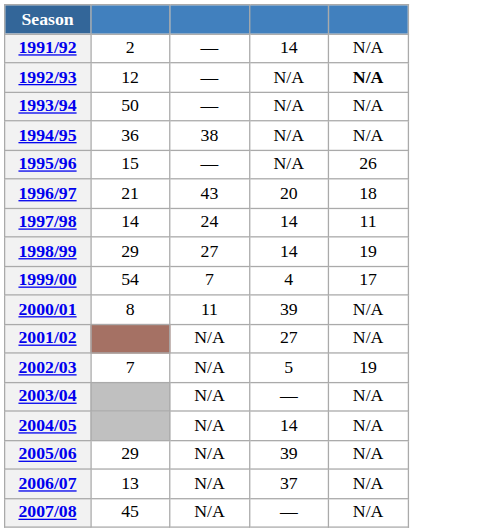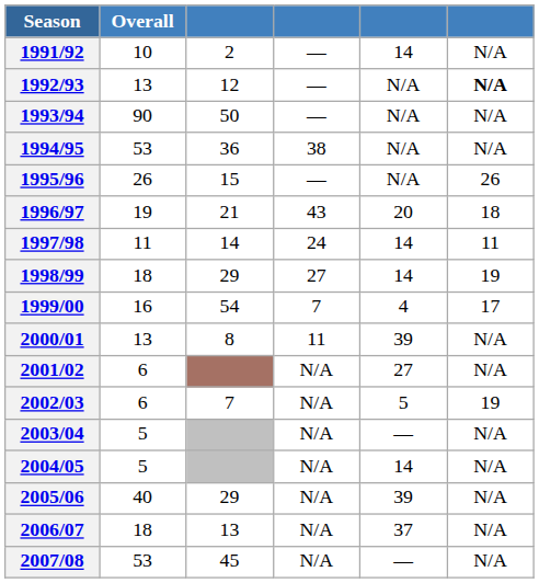+ column: Overall | 10 | 13 | 90 | 53 | 26 | 19 | 11 | 18 | 16 | 13 | 6 | 6 | 5 | 5 | 40 | 18 | 53
